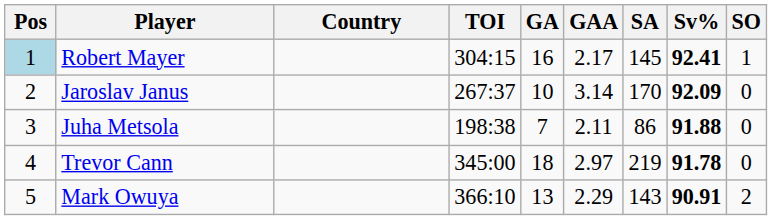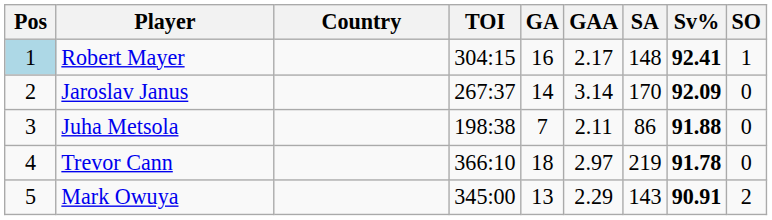Robert Mayer | SA: 145 -> 148
Jaroslav Janus | GA: 10 -> 14
Trevor Cann | TOI: 345:00 -> 366:10
Mark Owuya | TOI: 366:10 -> 345:00
